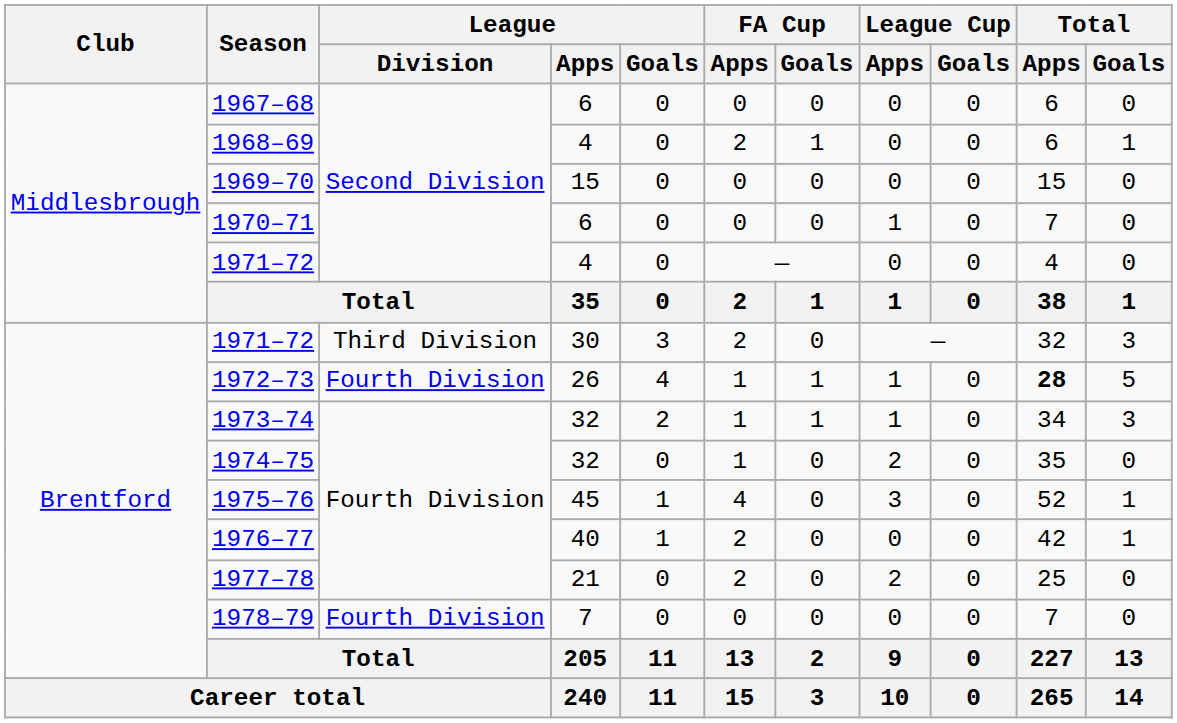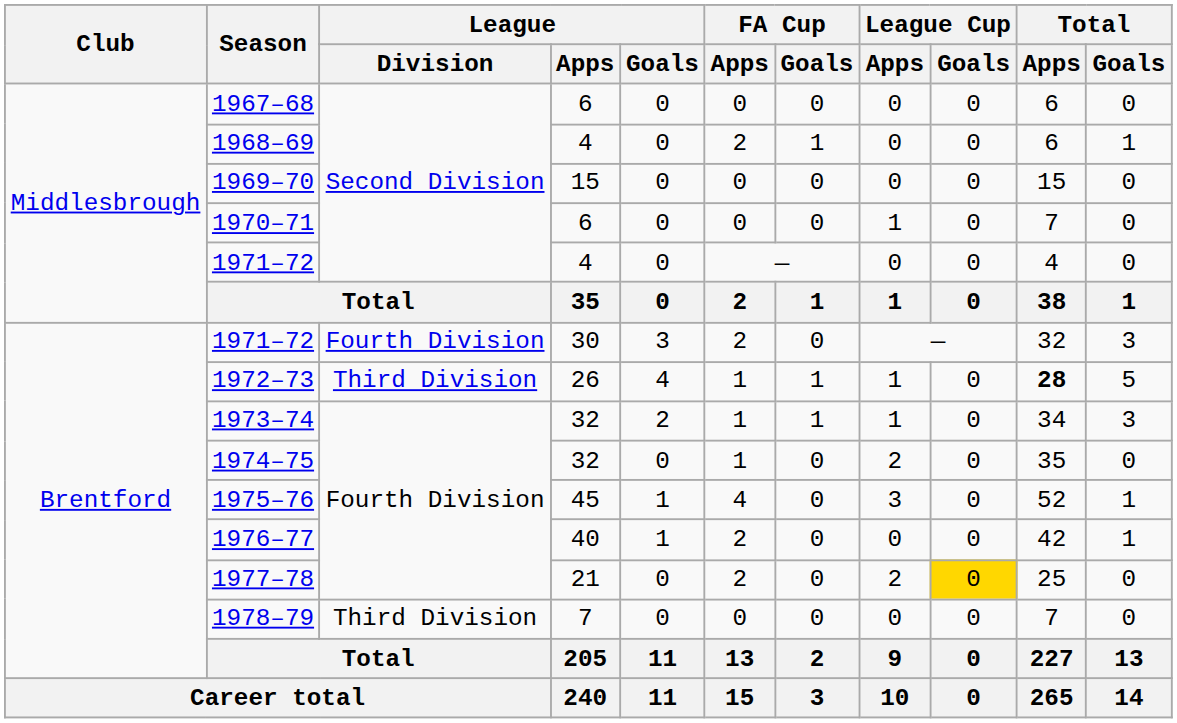1971–72 / 30 | League / Division: Third Division -> Fourth Division
1972–73 | League / Division: Fourth Division -> Third Division
1977–78 | League Cup / Goals: no background -> gold background
1978–79 | League / Division: Fourth Division -> Third Division
